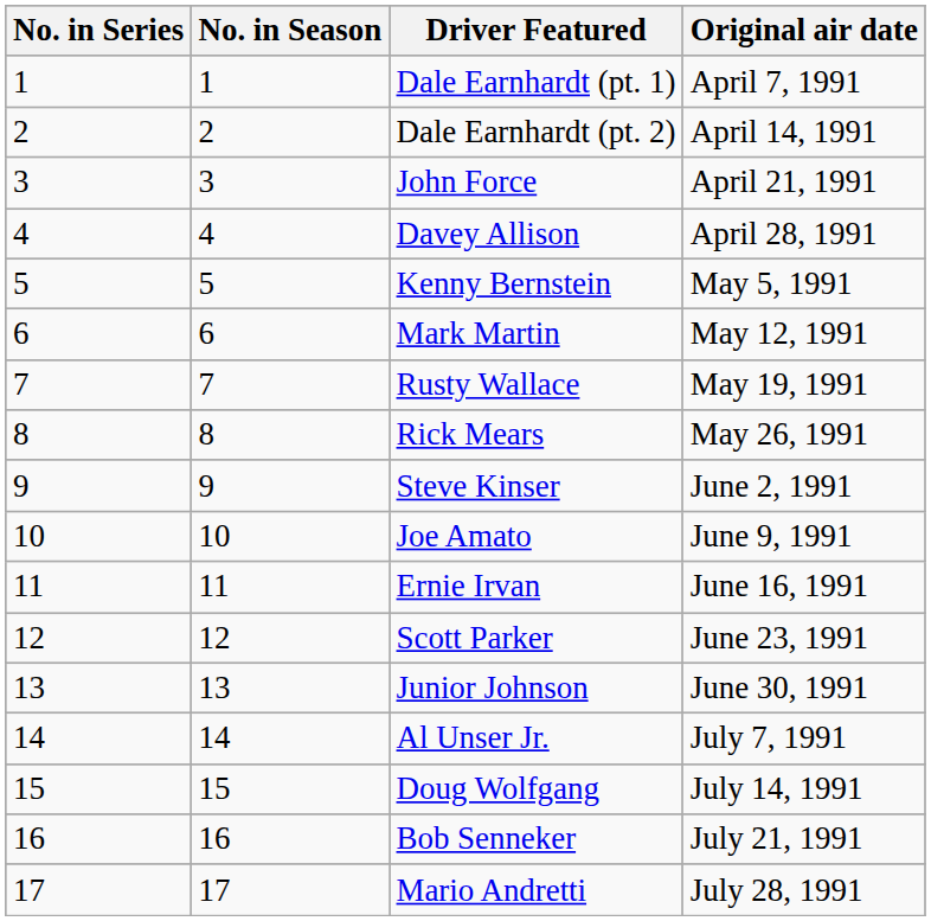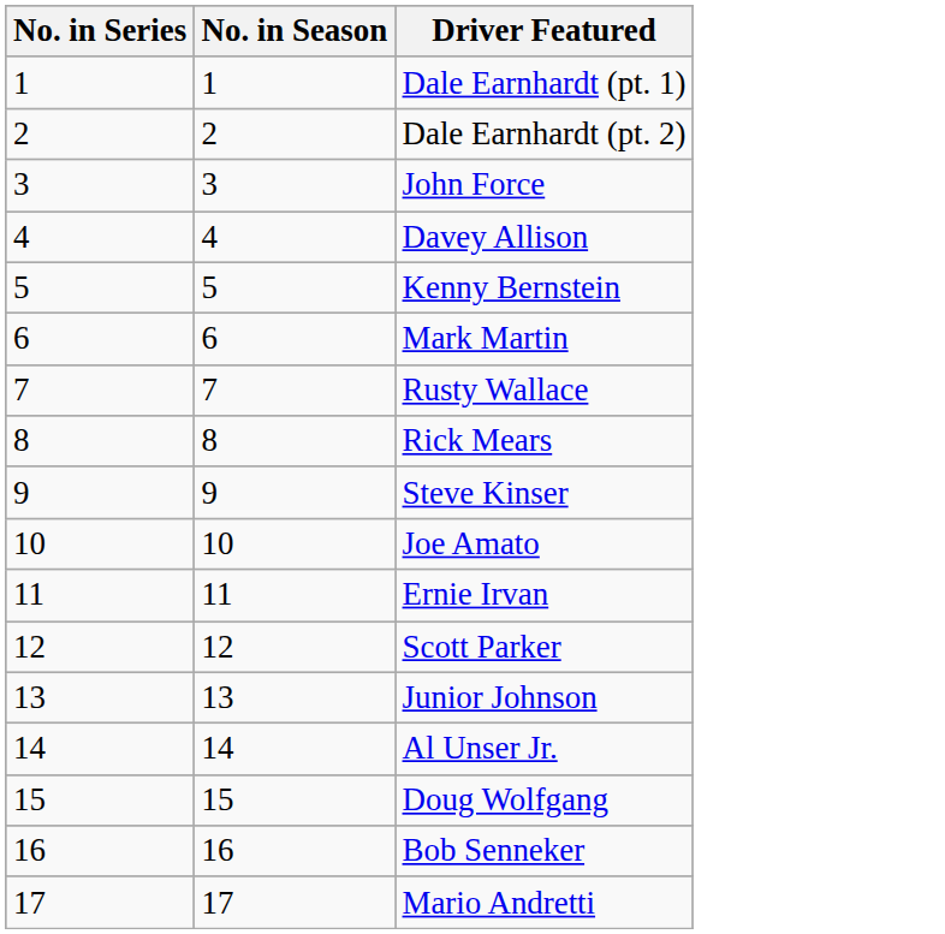- column: Original air date | April 7, 1991 | April 14, 1991 | April 21, 1991 | April 28, 1991 | May 5, 1991 | May 12, 1991 | May 19, 1991 | May 26, 1991 | June 2, 1991 | June 9, 1991 | June 16, 1991 | June 23, 1991 | June 30, 1991 | July 7, 1991 | July 14, 1991 | July 21, 1991 | July 28, 1991
